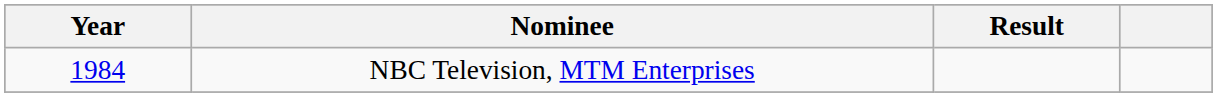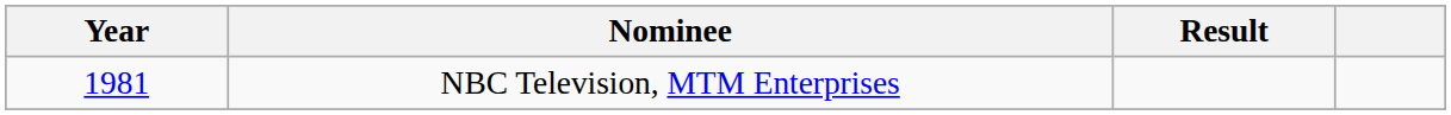NBC Television, MTM Enterprises | Year: 1984 -> 1981
